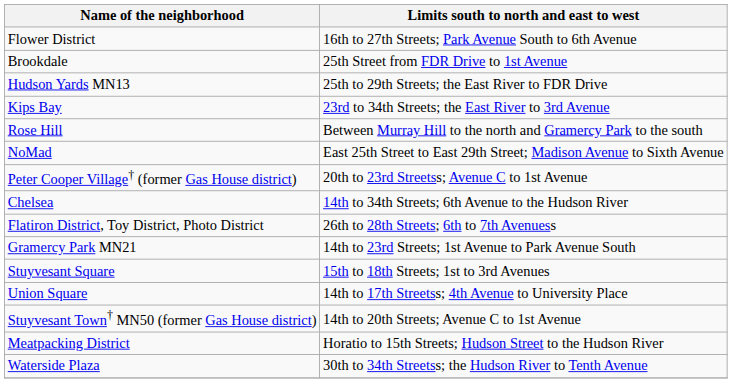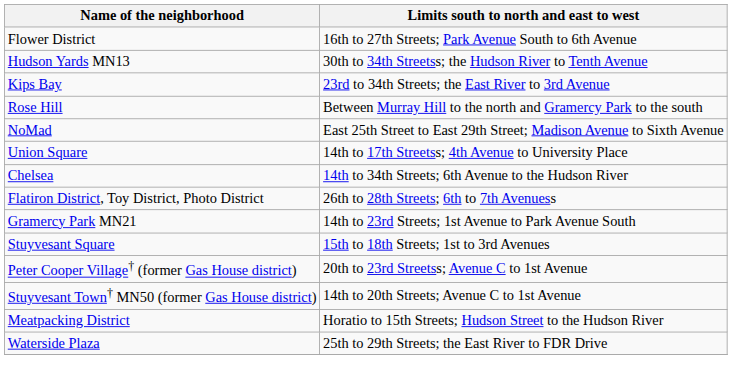- row: Brookdale | 25th Street from FDR Drive to 1st Avenue
Hudson Yards MN13 | Limits south to north and east to west: 25th to 29th Streets; the East River to FDR Drive -> 30th to 34th Streetss; the Hudson River to Tenth Avenue
rows swapped: Peter Cooper Village† (former Gas House district) <-> Union Square
Waterside Plaza | Limits south to north and east to west: 30th to 34th Streetss; the Hudson River to Tenth Avenue -> 25th to 29th Streets; the East River to FDR Drive
